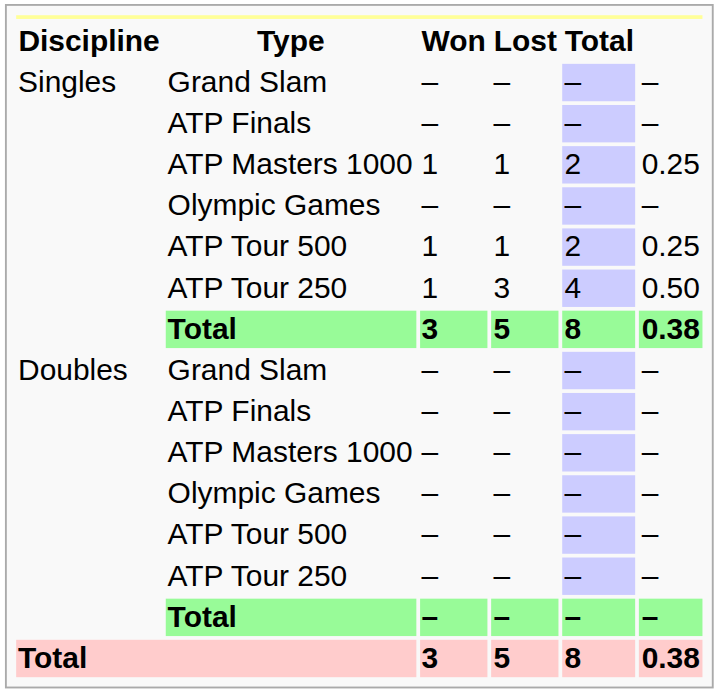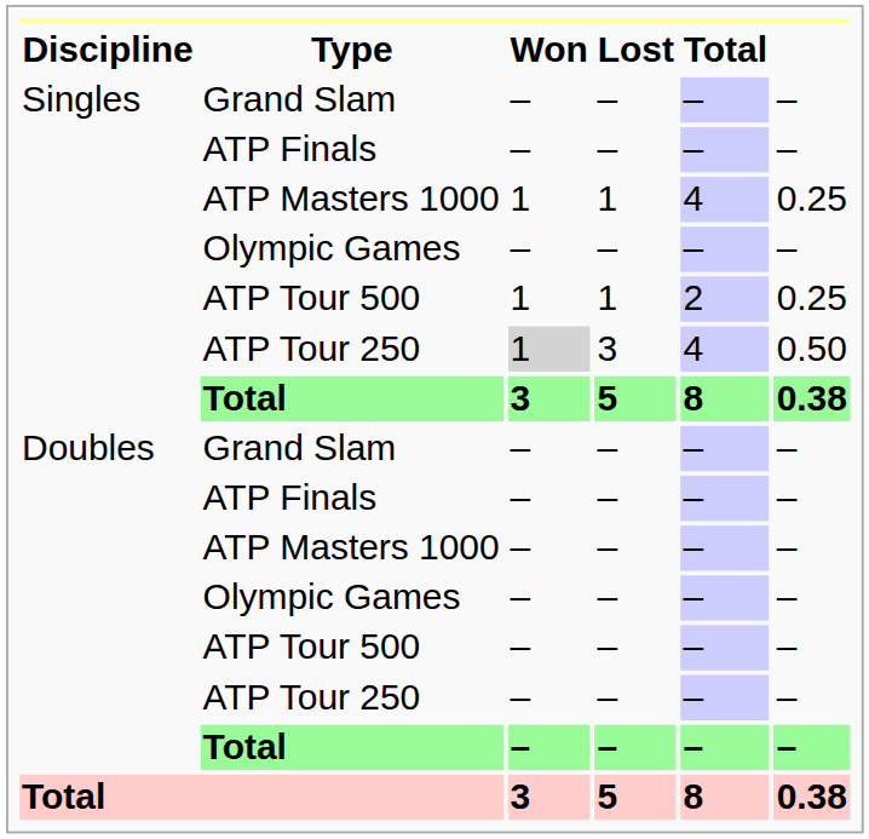Singles / ATP Masters 1000 | Total: 2 -> 4
Singles / ATP Tour 250 | Won: no background -> lightgrey background
